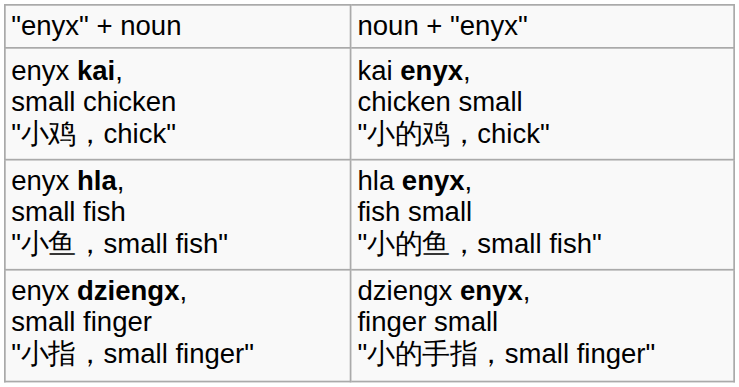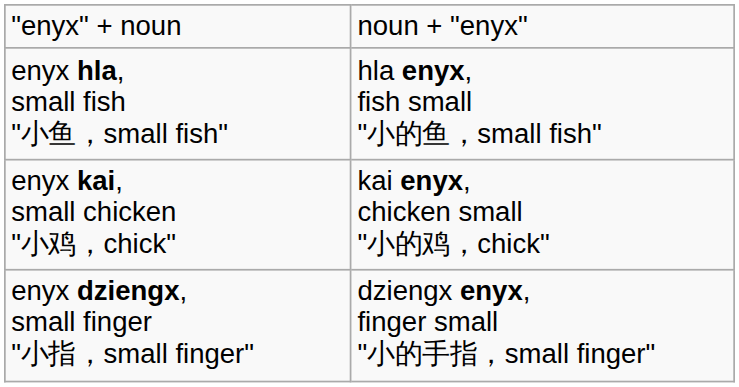rows swapped: enyx hla, small fish "小鱼，small fish" <-> enyx kai, small chicken "小鸡，chick"
